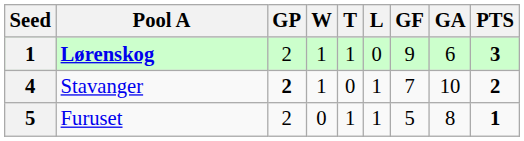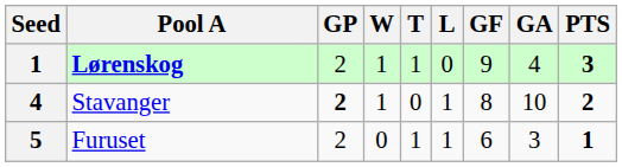Lørenskog | GA: 6 -> 4
Stavanger | GF: 7 -> 8
Furuset | GF: 5 -> 6
Furuset | GA: 8 -> 3
